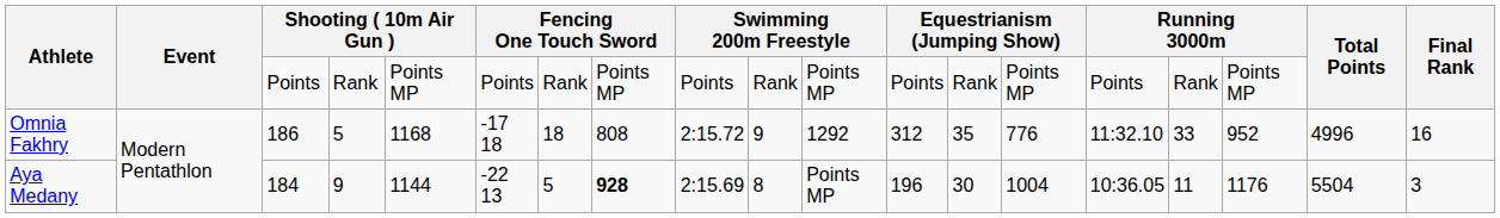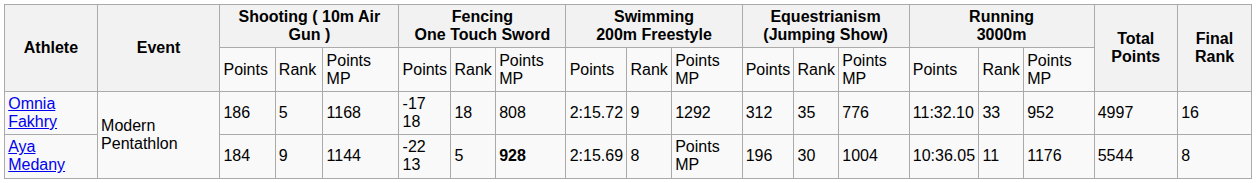Omnia Fakhry | Total Points: 4996 -> 4997
Aya Medany | Total Points: 5504 -> 5544
Aya Medany | Final Rank: 3 -> 8
